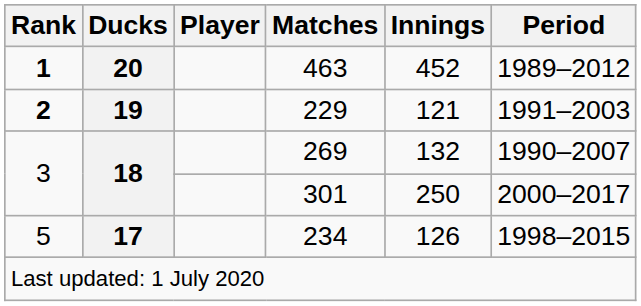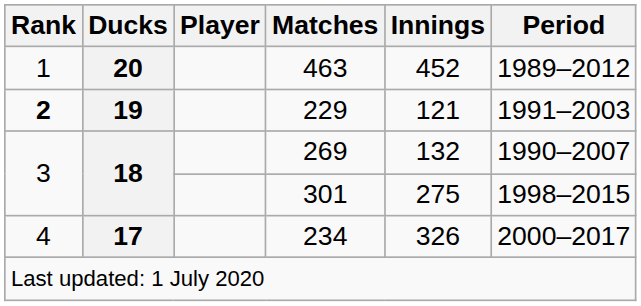463 | Rank: bold -> normal
301 | Innings: 250 -> 275
301 | Period: 2000–2017 -> 1998–2015
234 | Rank: 5 -> 4
234 | Innings: 126 -> 326
234 | Period: 1998–2015 -> 2000–2017
